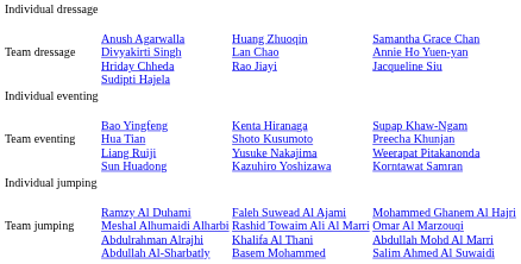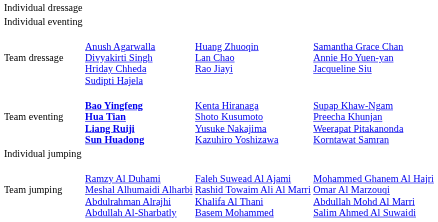rows swapped: Team dressage <-> Individual eventing
Team eventing | column 2: normal -> bold
